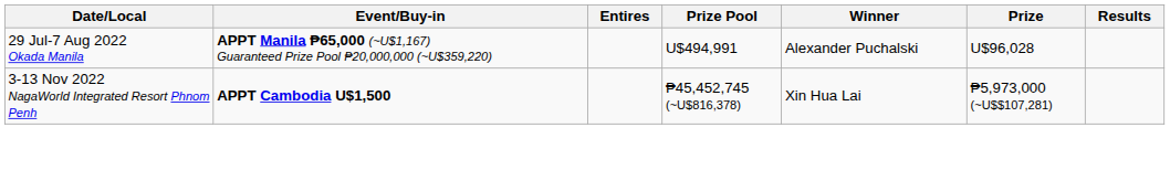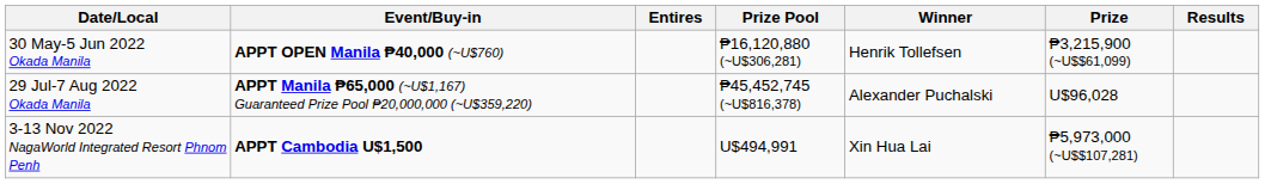+ row: 30 May-5 Jun 2022 Okada Manila | APPT OPEN Manila ₱40,000 (~U$760) | ₱16,120,880 (~U$306,281) | Henrik Tollefsen | ₱3,215,900 (~U$$61,099)
29 Jul-7 Aug 2022 Okada Manila | Prize Pool: U$494,991 -> ₱45,452,745 (~U$816,378)
3-13 Nov 2022 NagaWorld Integrated Resort Phnom Penh | Prize Pool: ₱45,452,745 (~U$816,378) -> U$494,991
